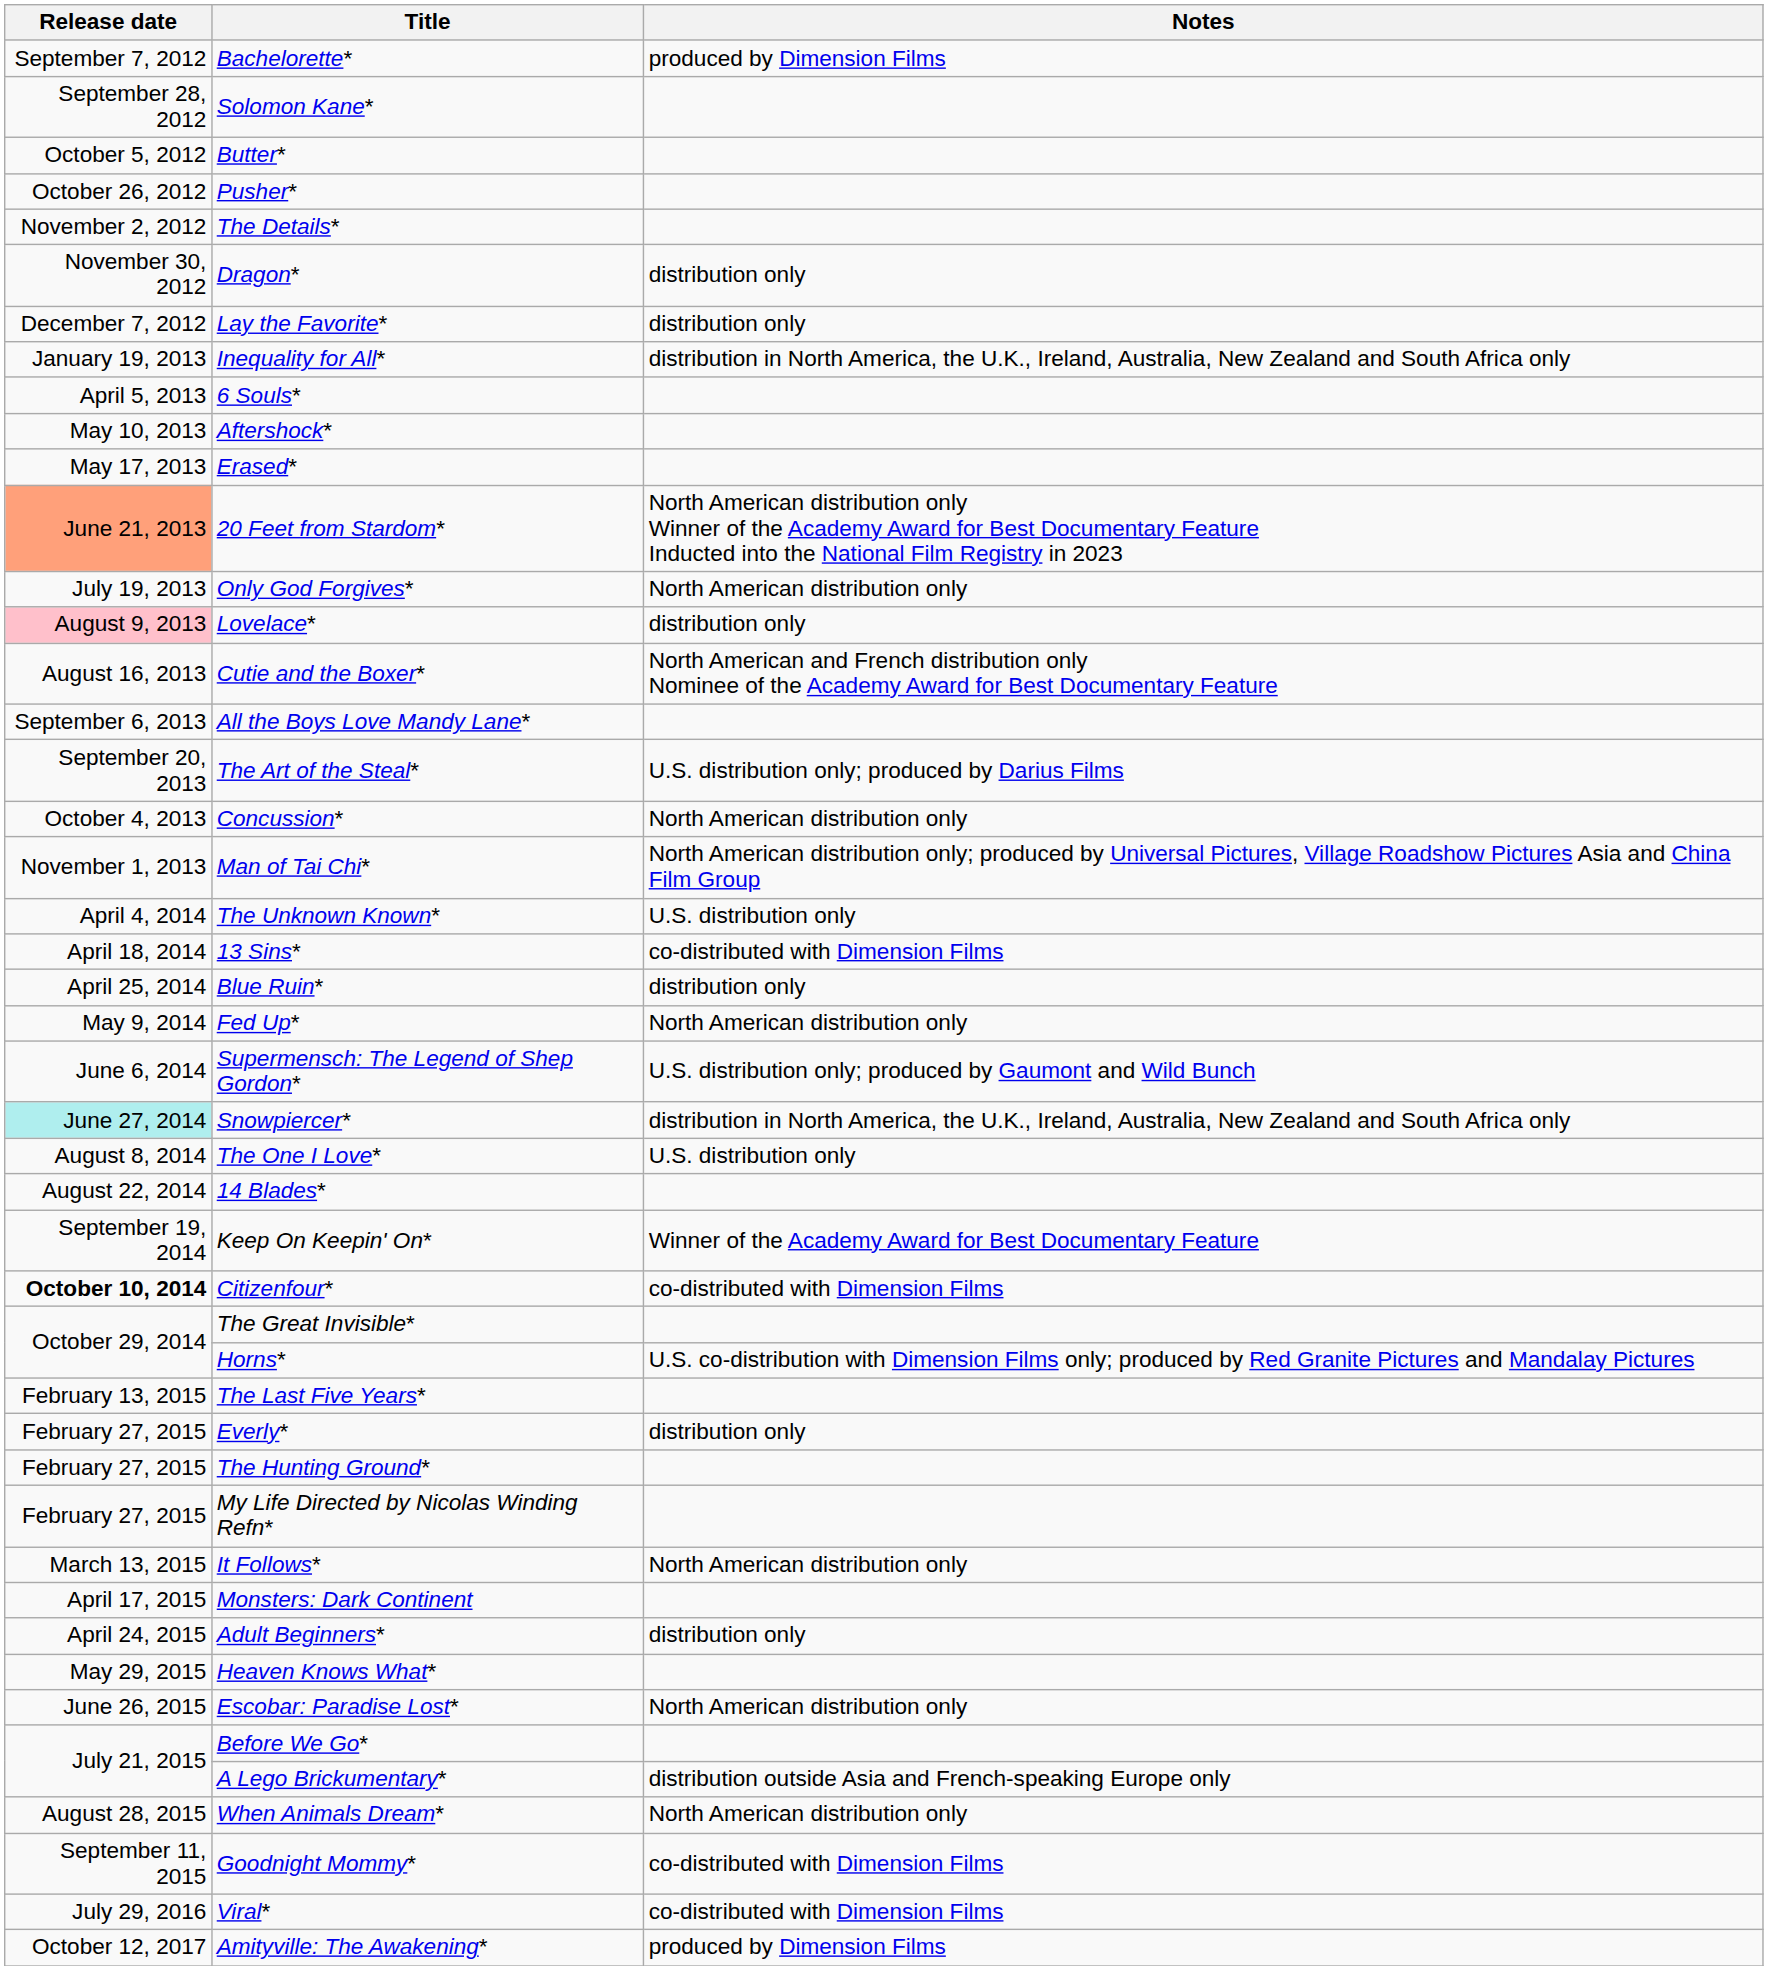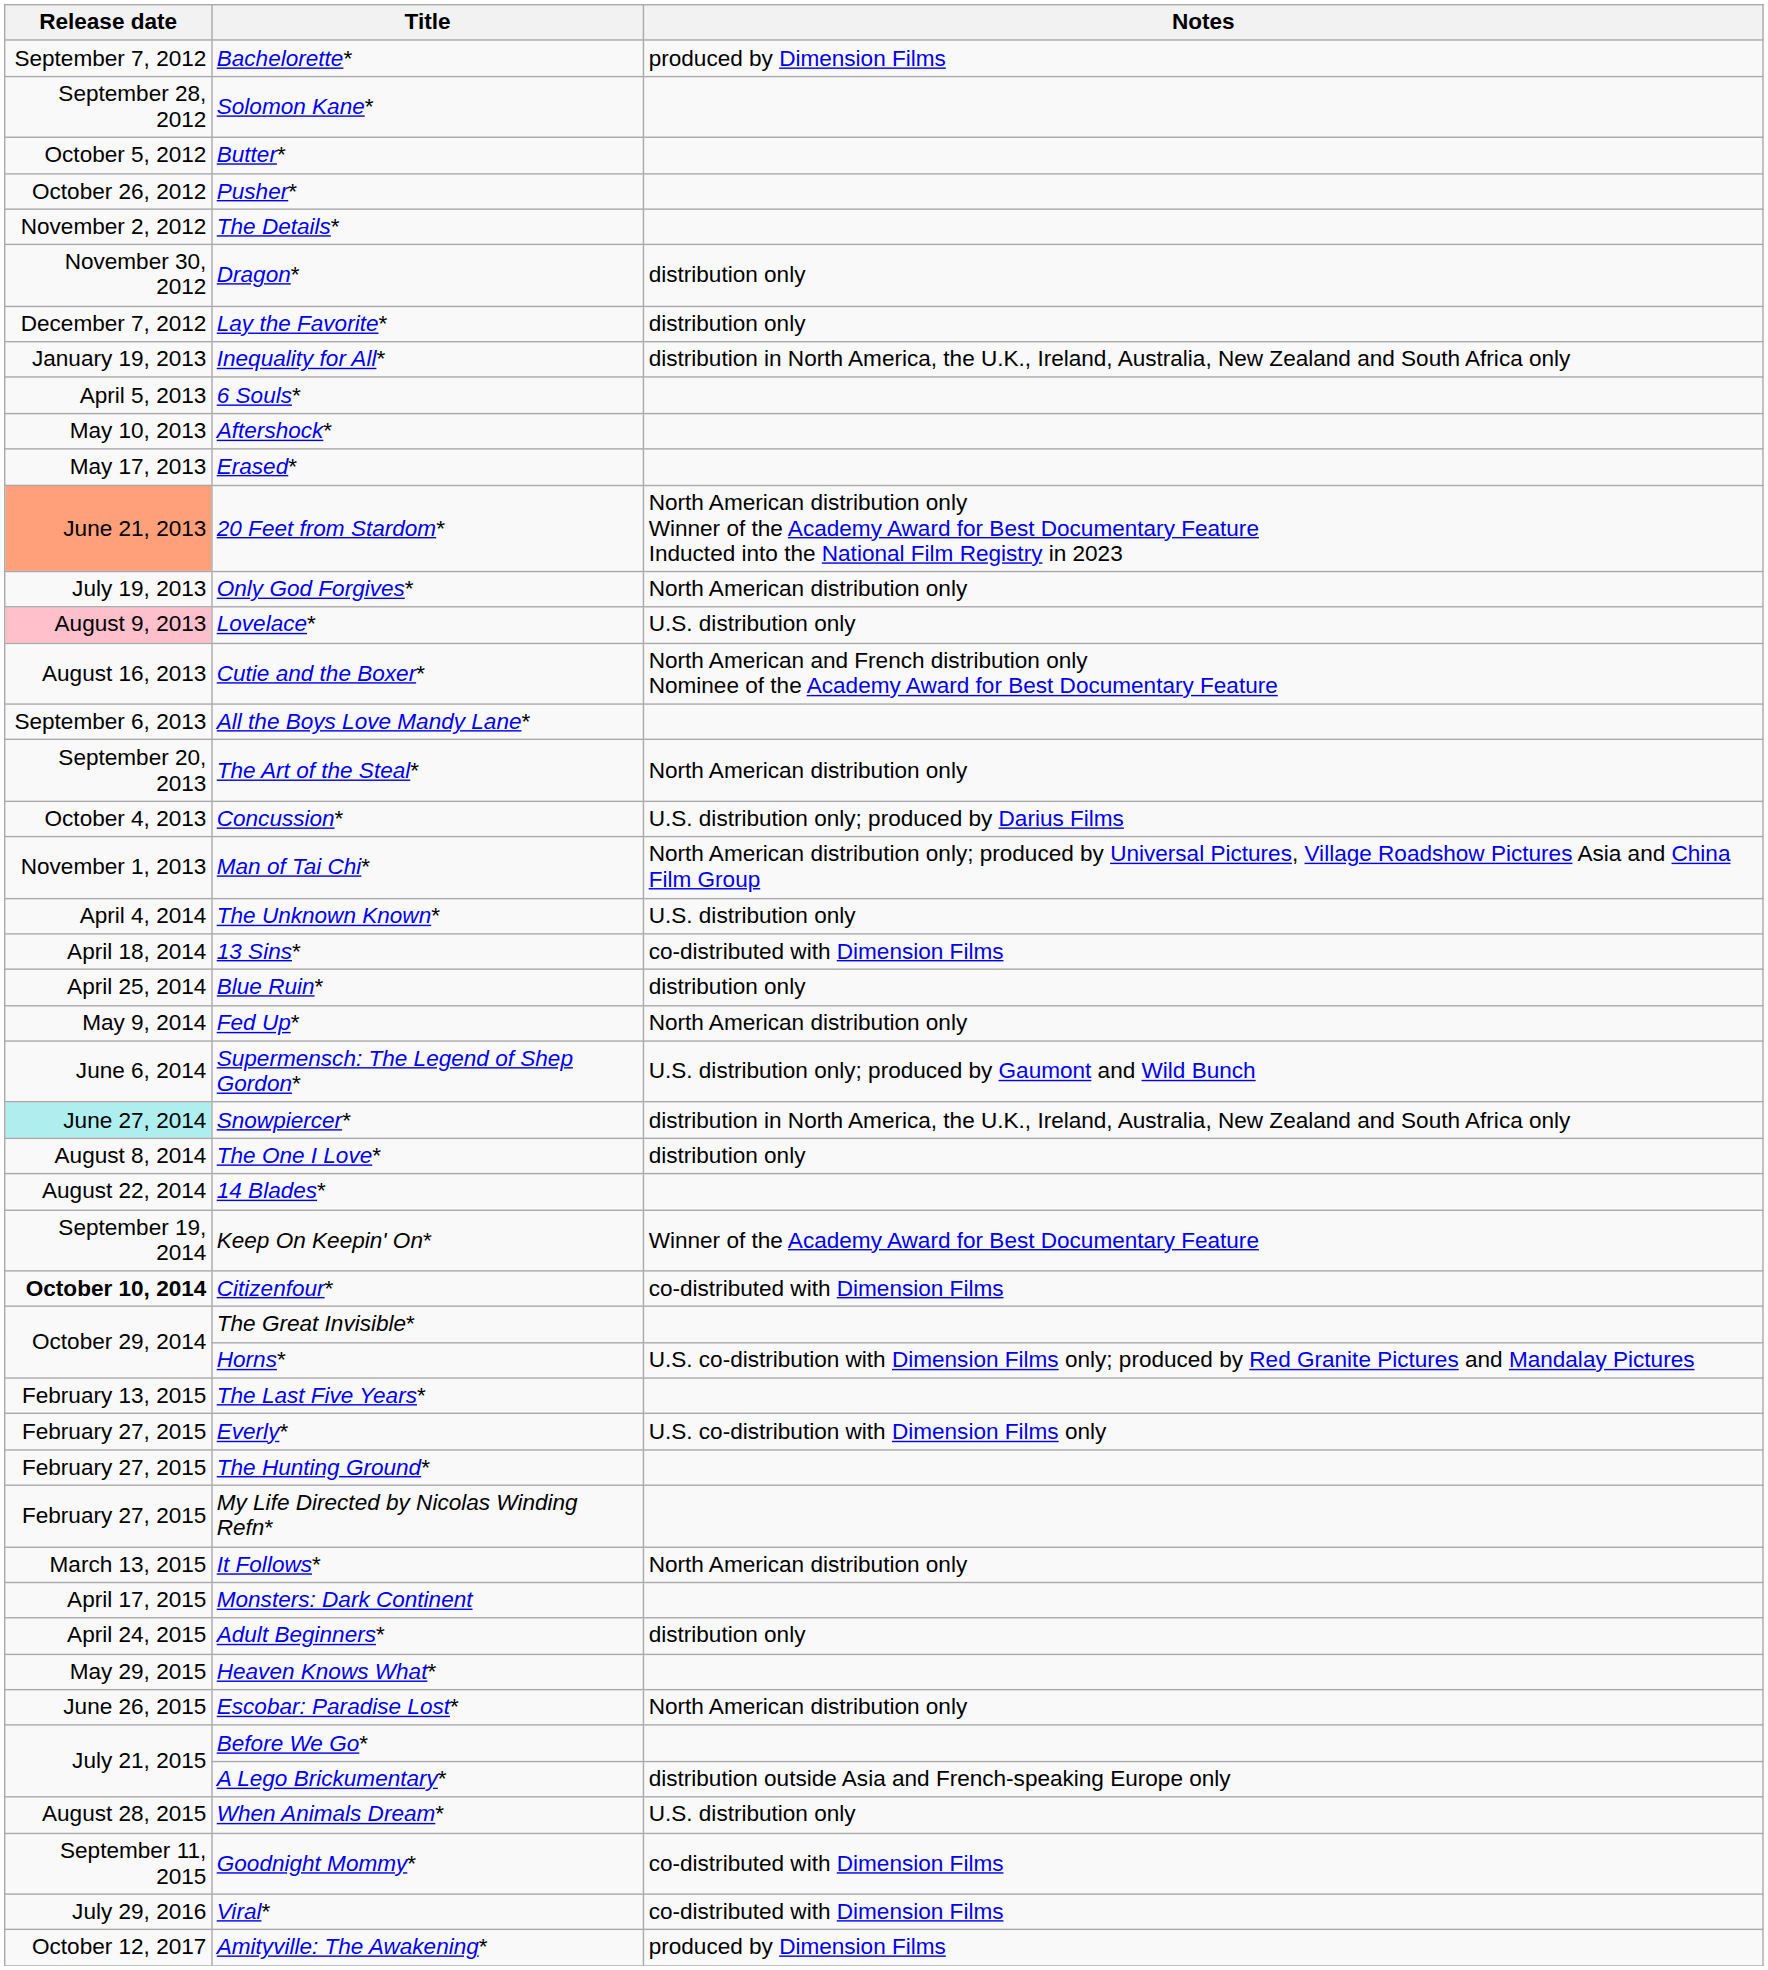Lovelace* | Notes: distribution only -> U.S. distribution only
The Art of the Steal* | Notes: U.S. distribution only; produced by Darius Films -> North American distribution only
Concussion* | Notes: North American distribution only -> U.S. distribution only; produced by Darius Films
The One I Love* | Notes: U.S. distribution only -> distribution only
Everly* | Notes: distribution only -> U.S. co-distribution with Dimension Films only
When Animals Dream* | Notes: North American distribution only -> U.S. distribution only
